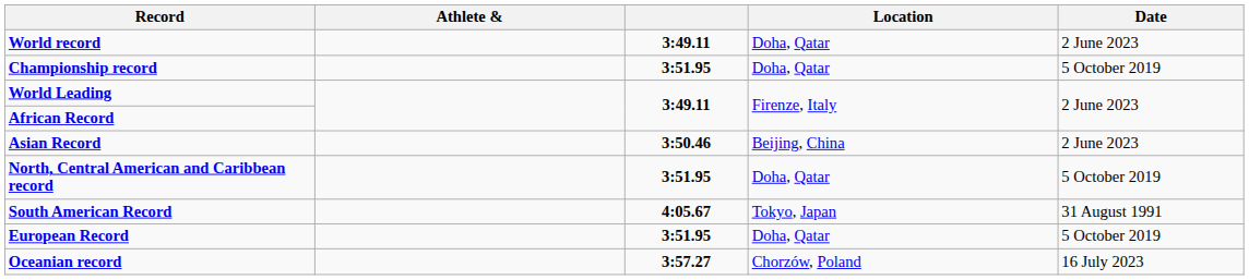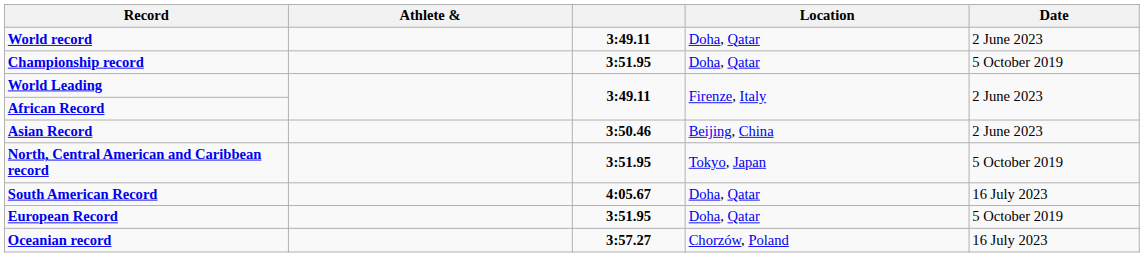North, Central American and Caribbean record | Location: Doha, Qatar -> Tokyo, Japan
South American Record | Location: Tokyo, Japan -> Doha, Qatar
South American Record | Date: 31 August 1991 -> 16 July 2023
